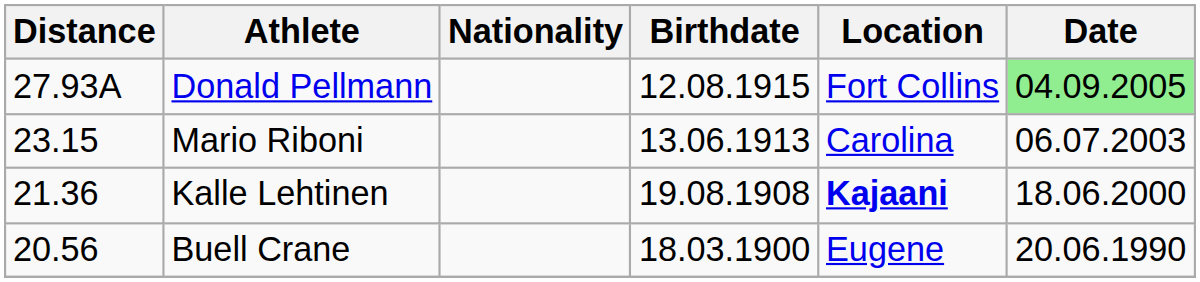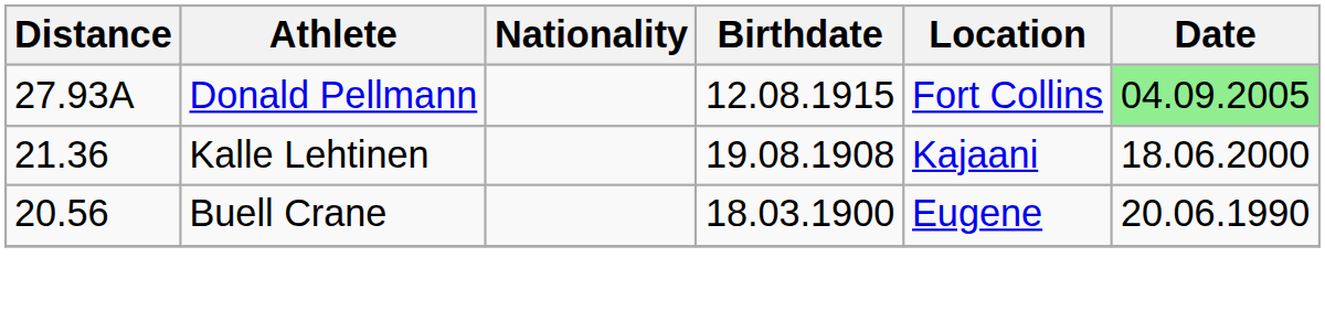- row: 23.15 | Mario Riboni | 13.06.1913 | Carolina | 06.07.2003
Kalle Lehtinen | Location: bold -> normal
